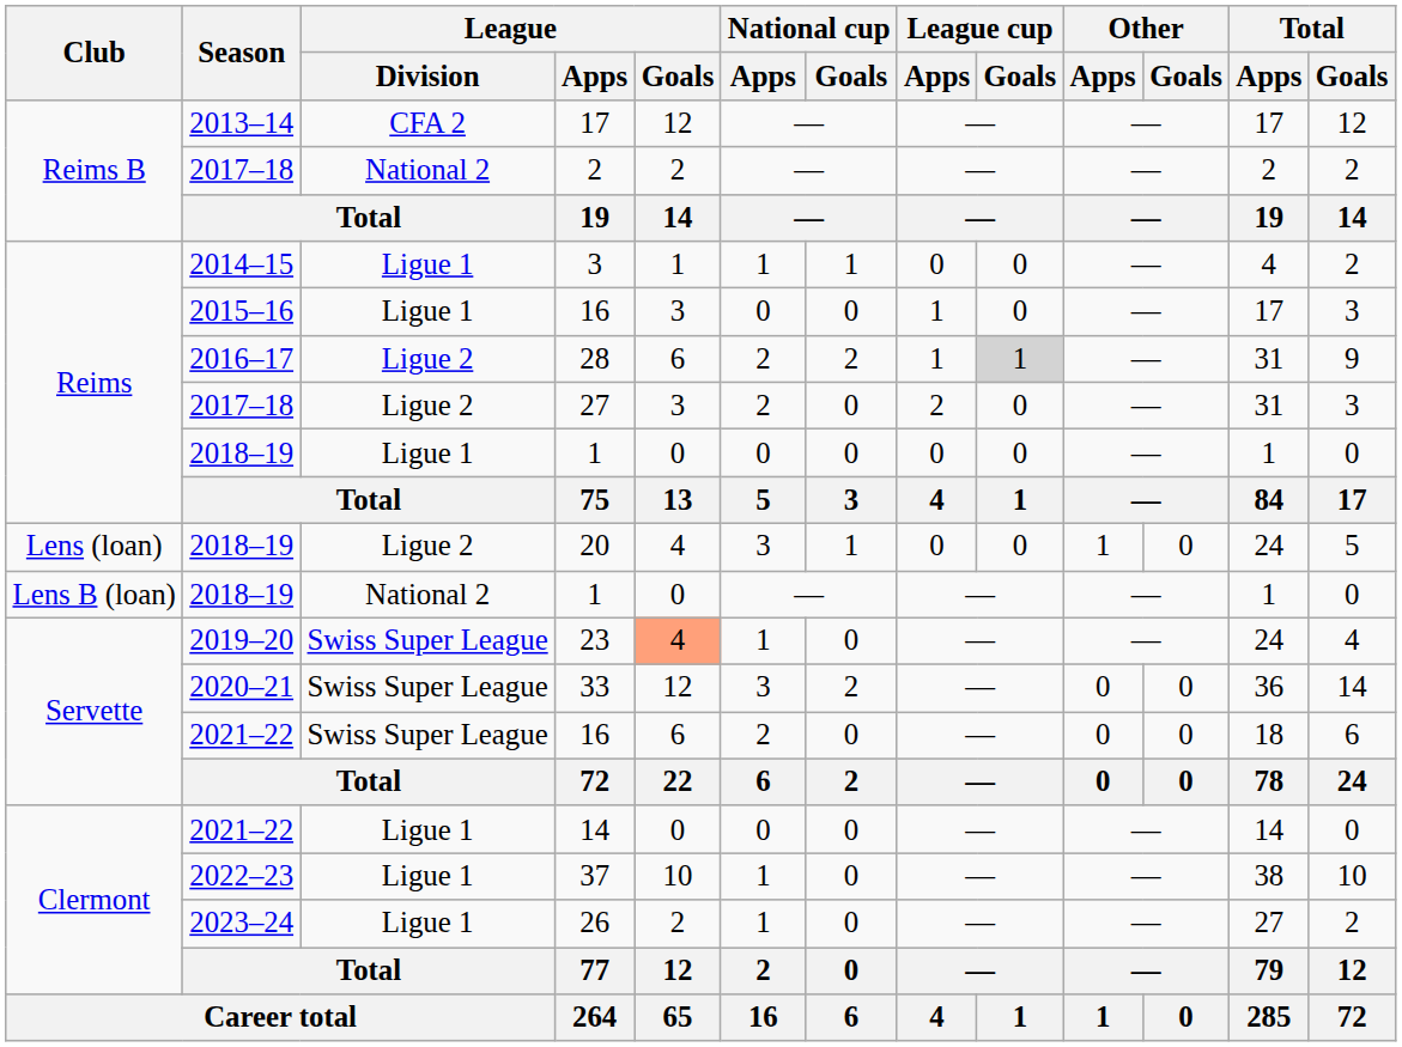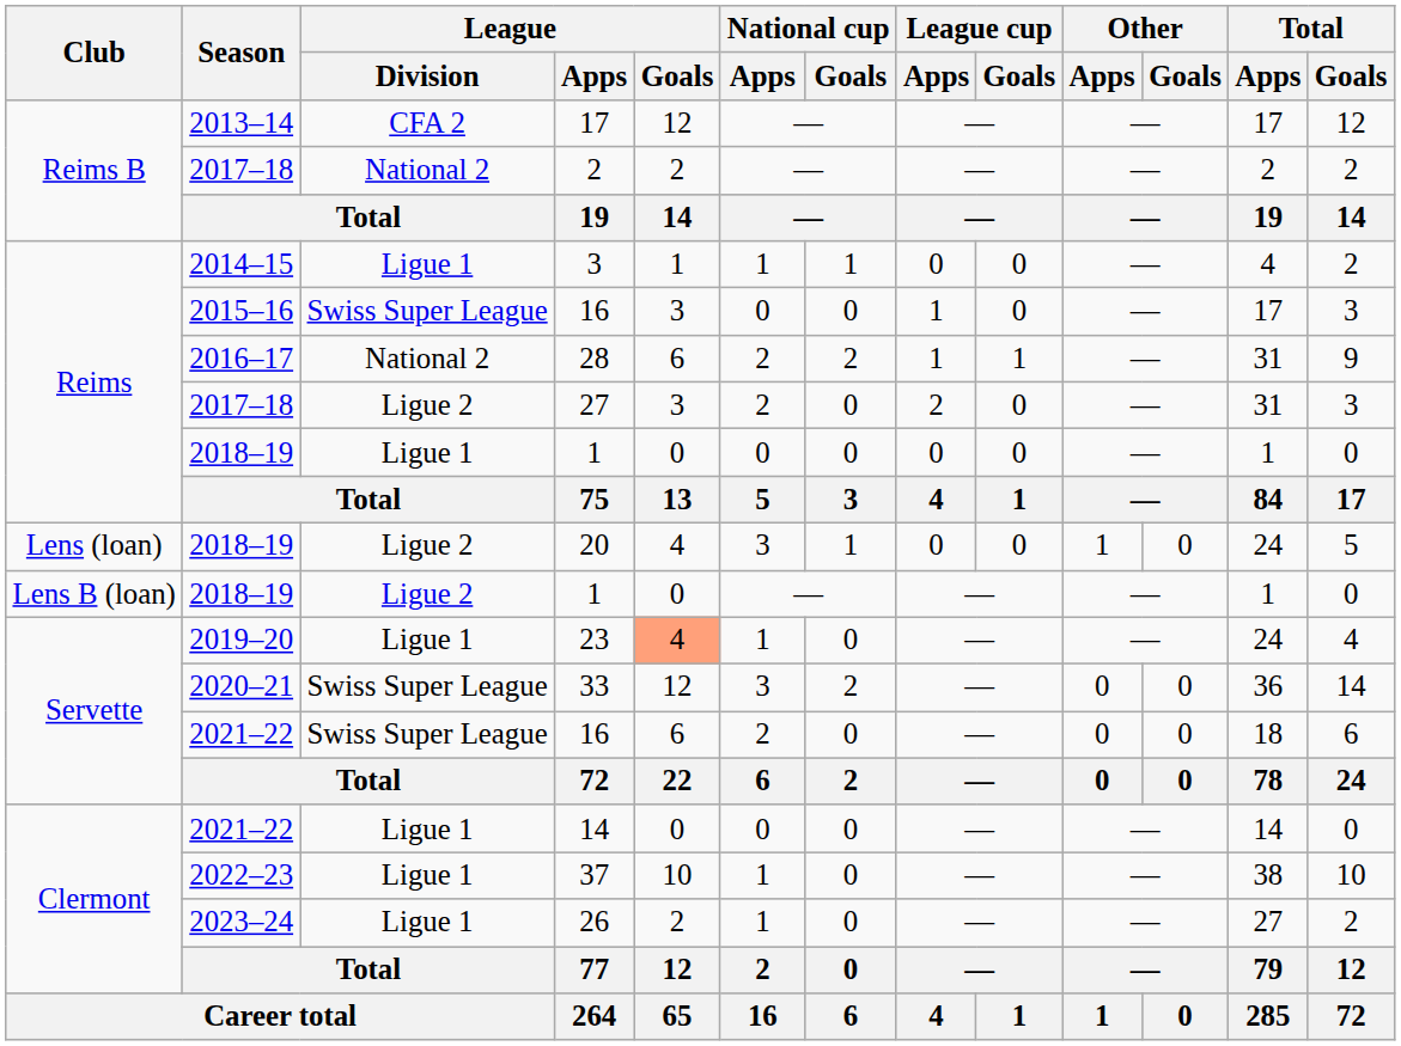Reims / 16 | League / Division: Ligue 1 -> Swiss Super League
28 | League / Division: Ligue 2 -> National 2
28 | League cup / Goals: lightgrey background -> no background
Lens B (loan) / 1 | League / Division: National 2 -> Ligue 2
23 | League / Division: Swiss Super League -> Ligue 1
